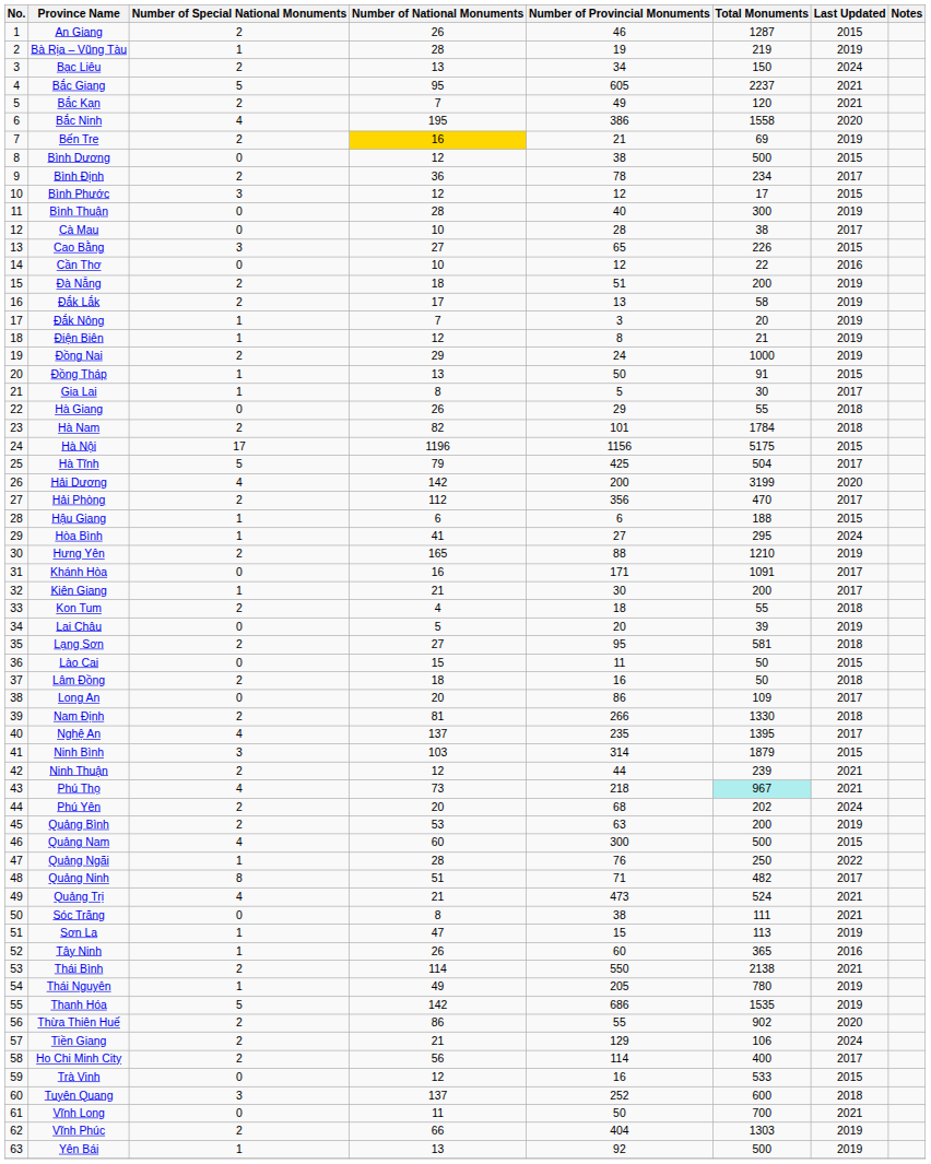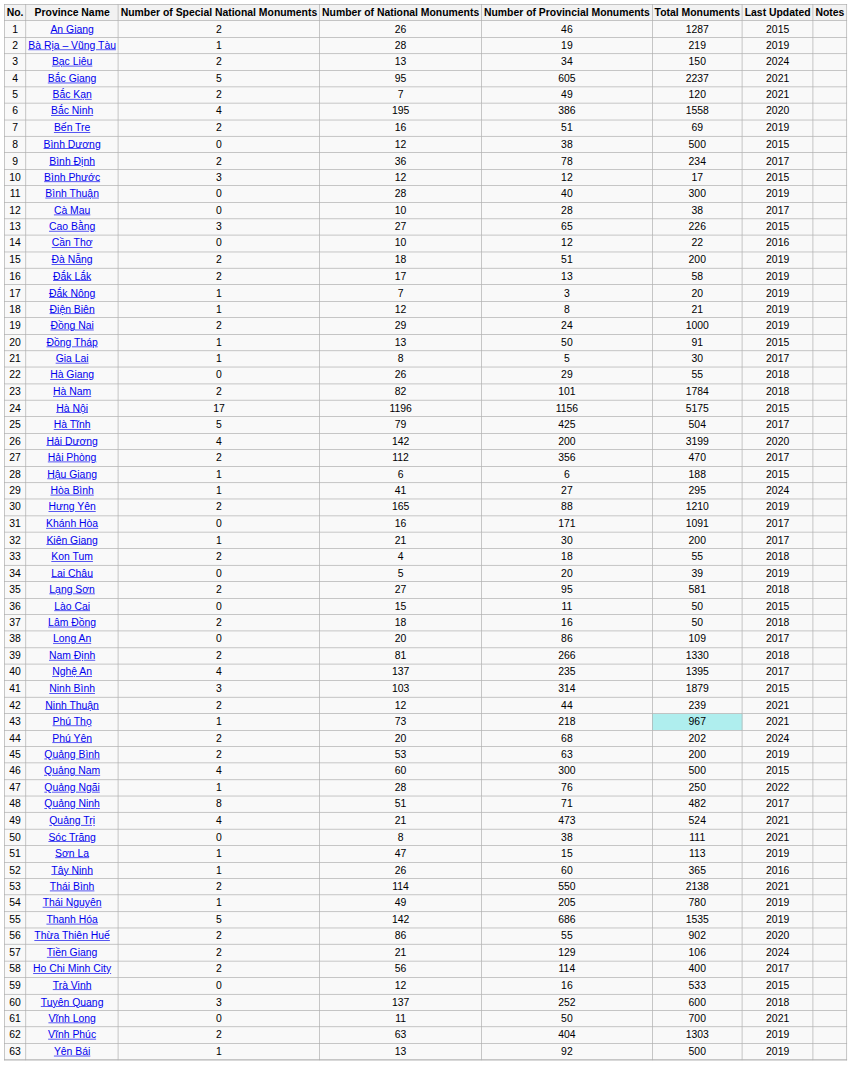Bến Tre | Number of National Monuments: gold background -> no background
Bến Tre | Number of Provincial Monuments: 21 -> 51
Phú Thọ | Number of Special National Monuments: 4 -> 1
Vĩnh Phúc | Number of National Monuments: 66 -> 63
